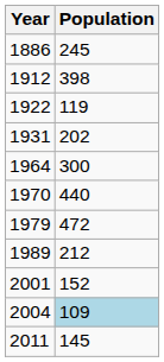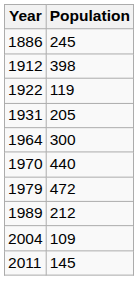1931 | Population: 202 -> 205
- row: 2001 | 152
2004 | Population: lightblue background -> no background
